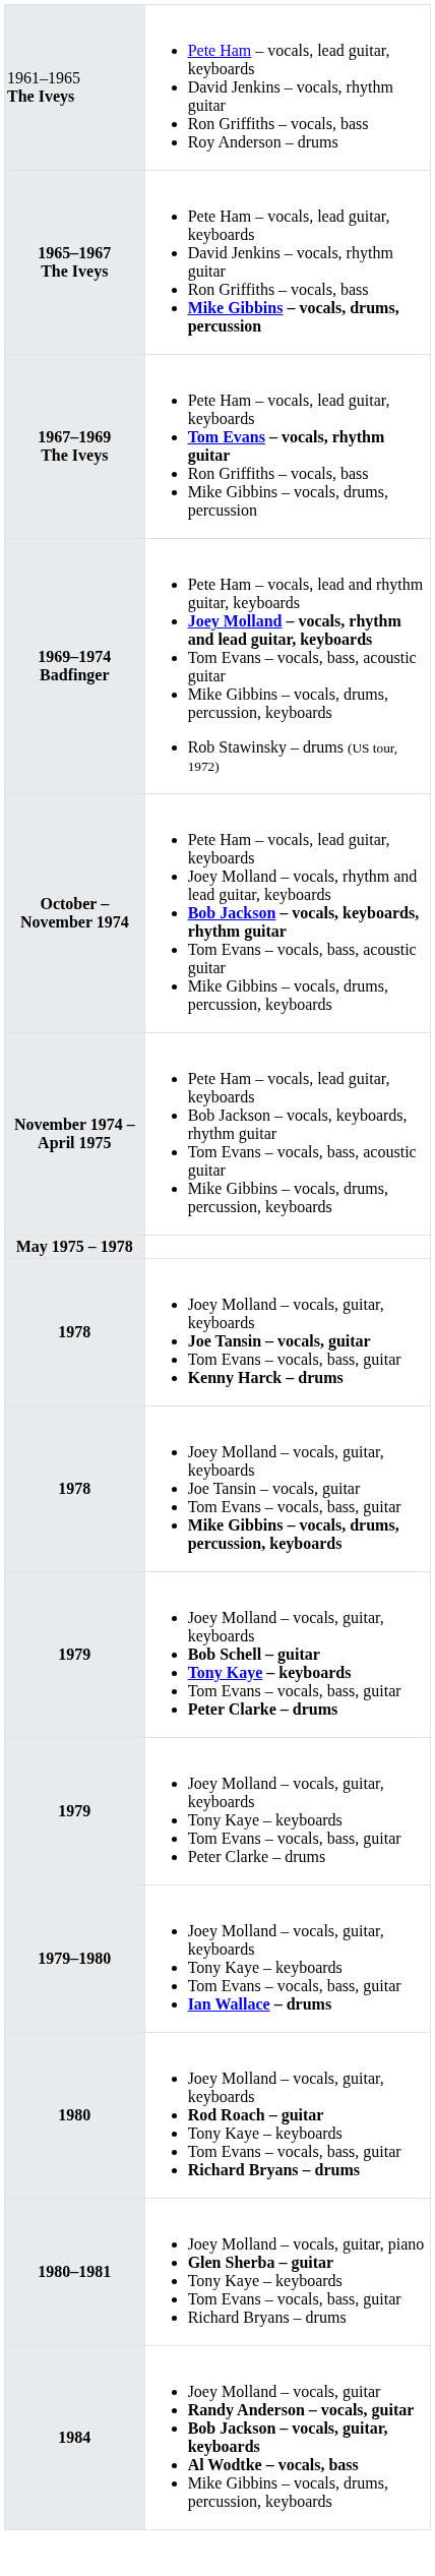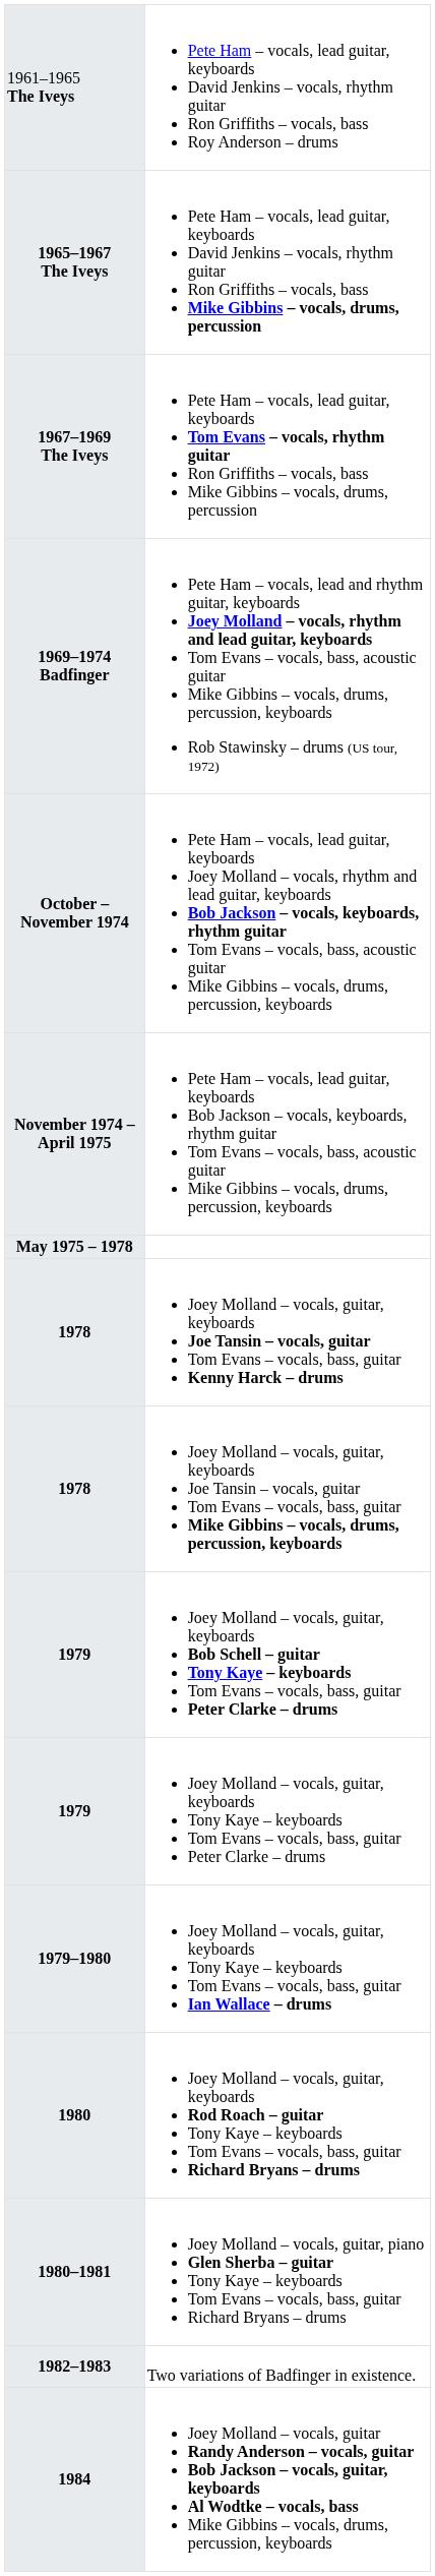+ row: 1982–1983 | Two variations of Badfinger in existence.
